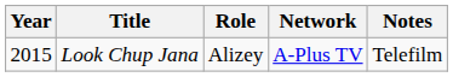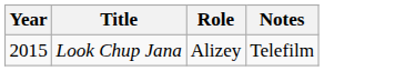- column: Network | A-Plus TV
